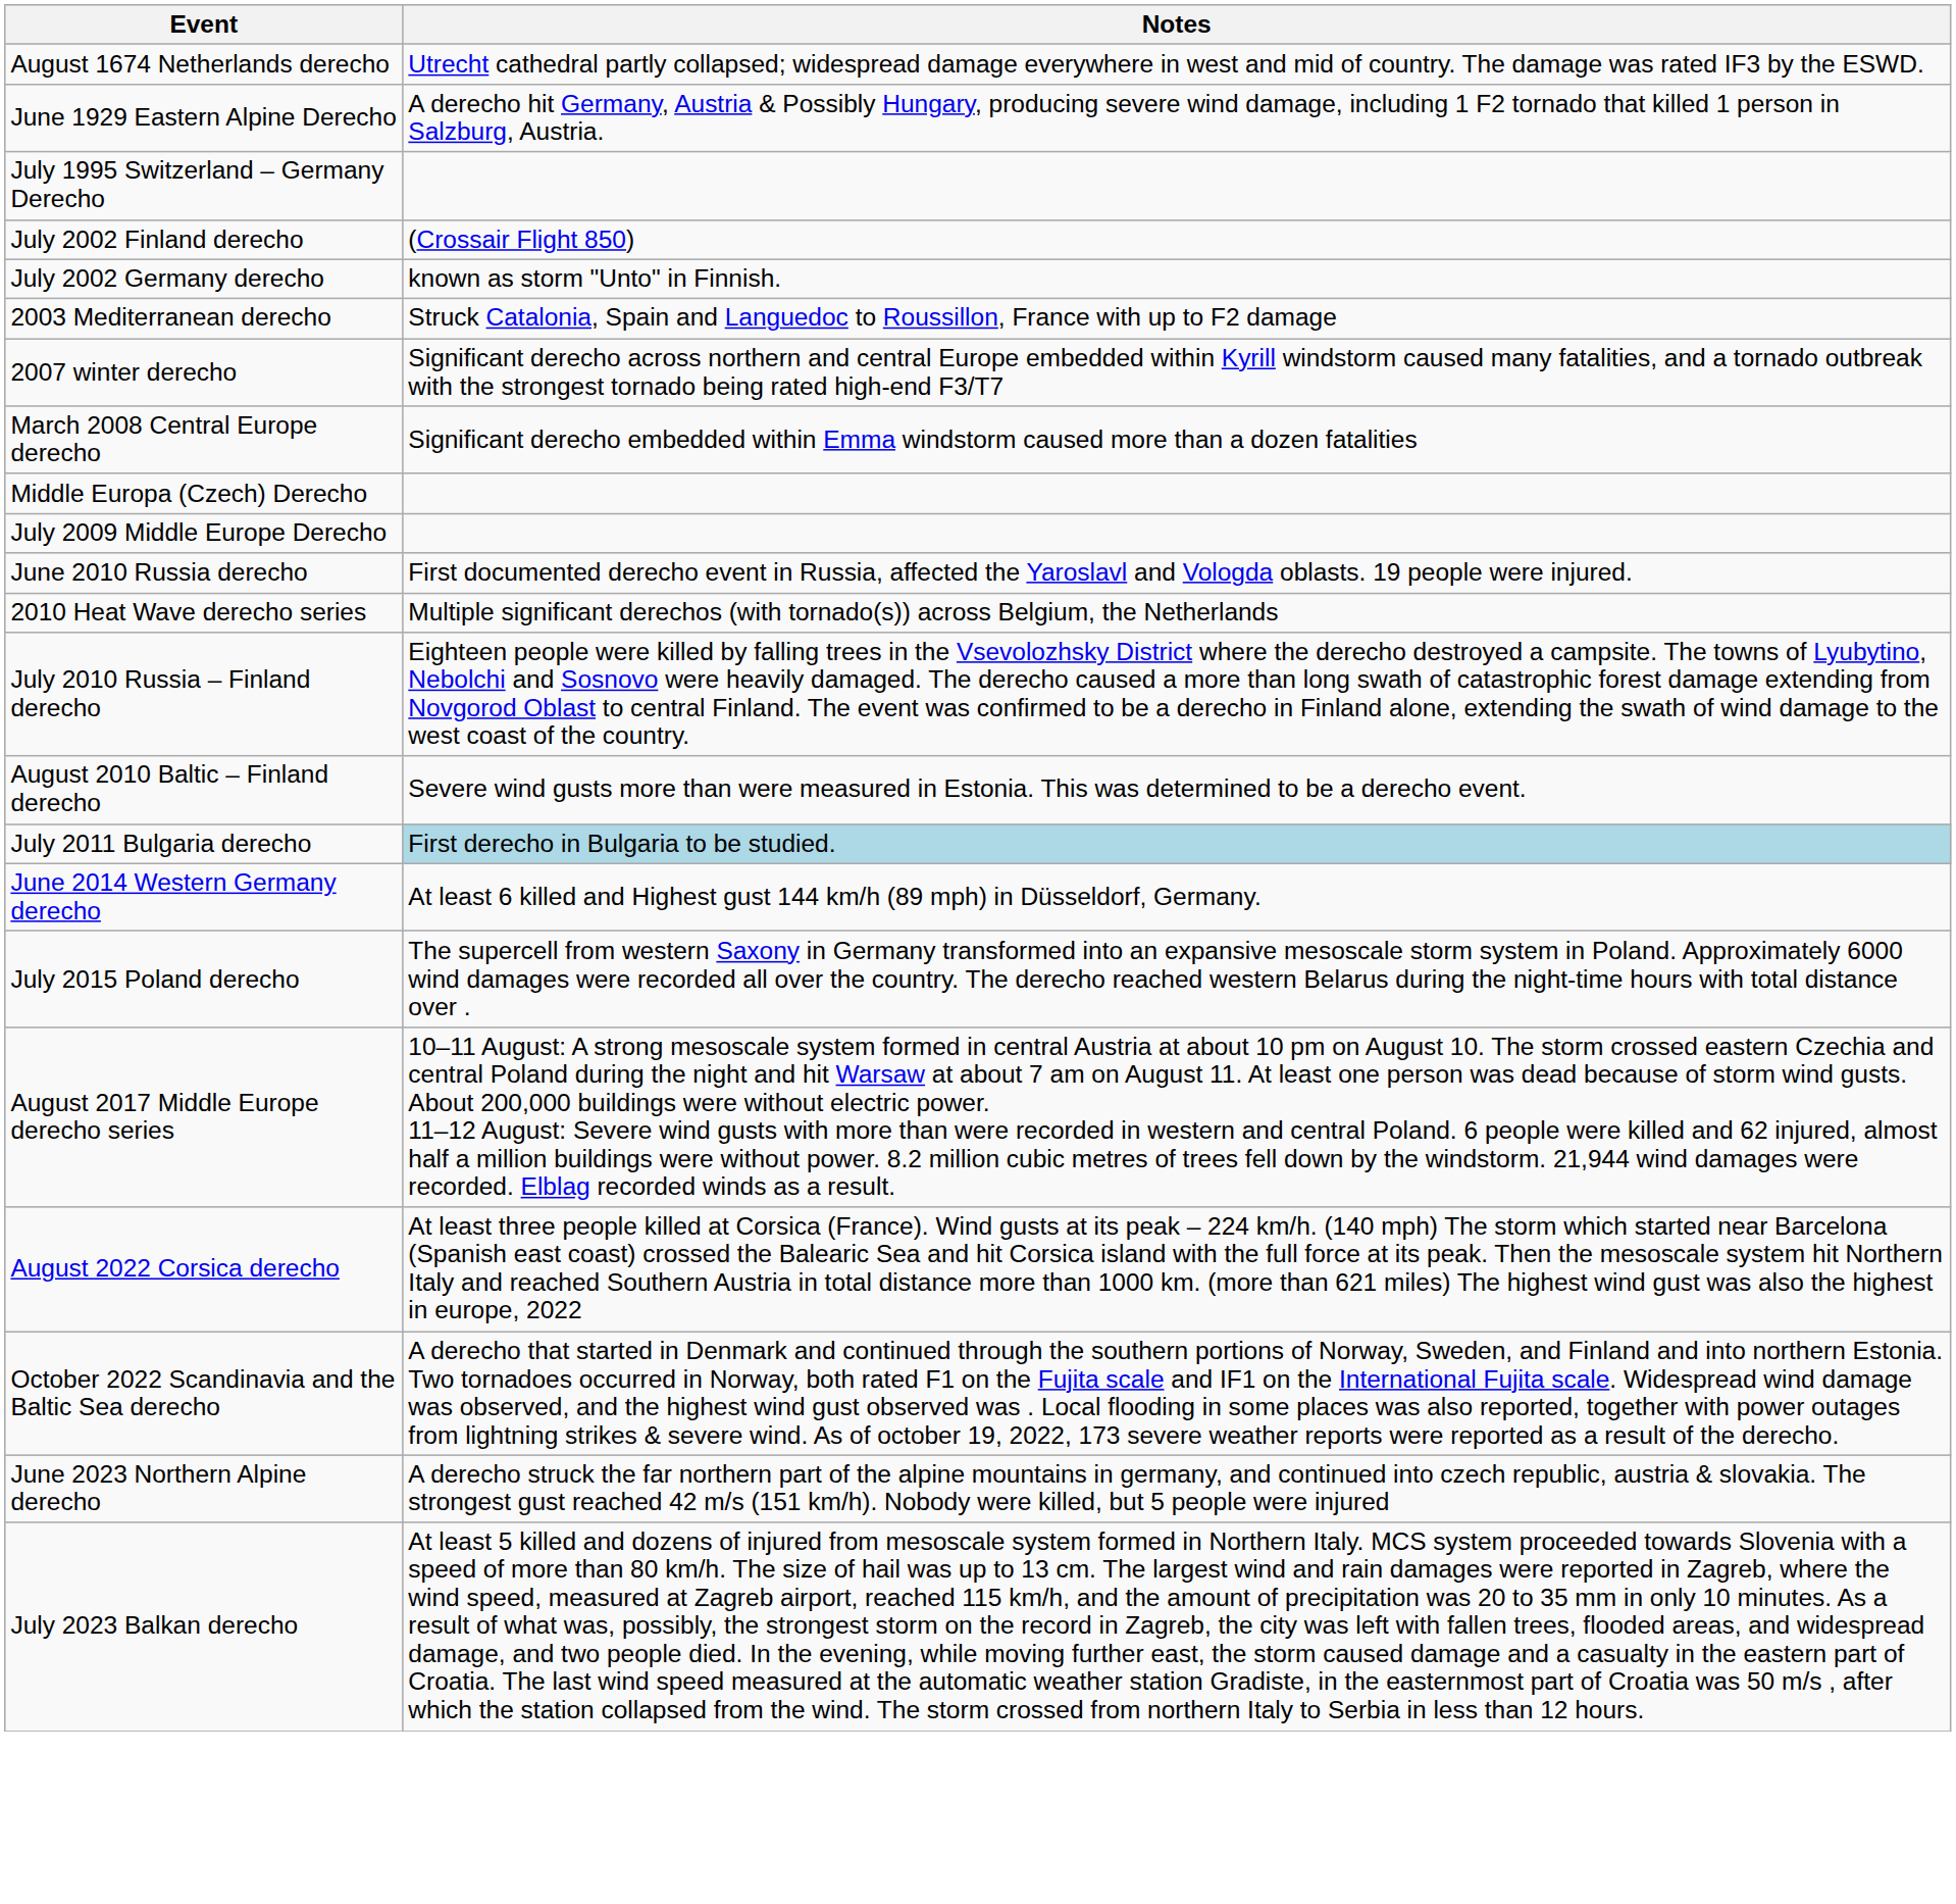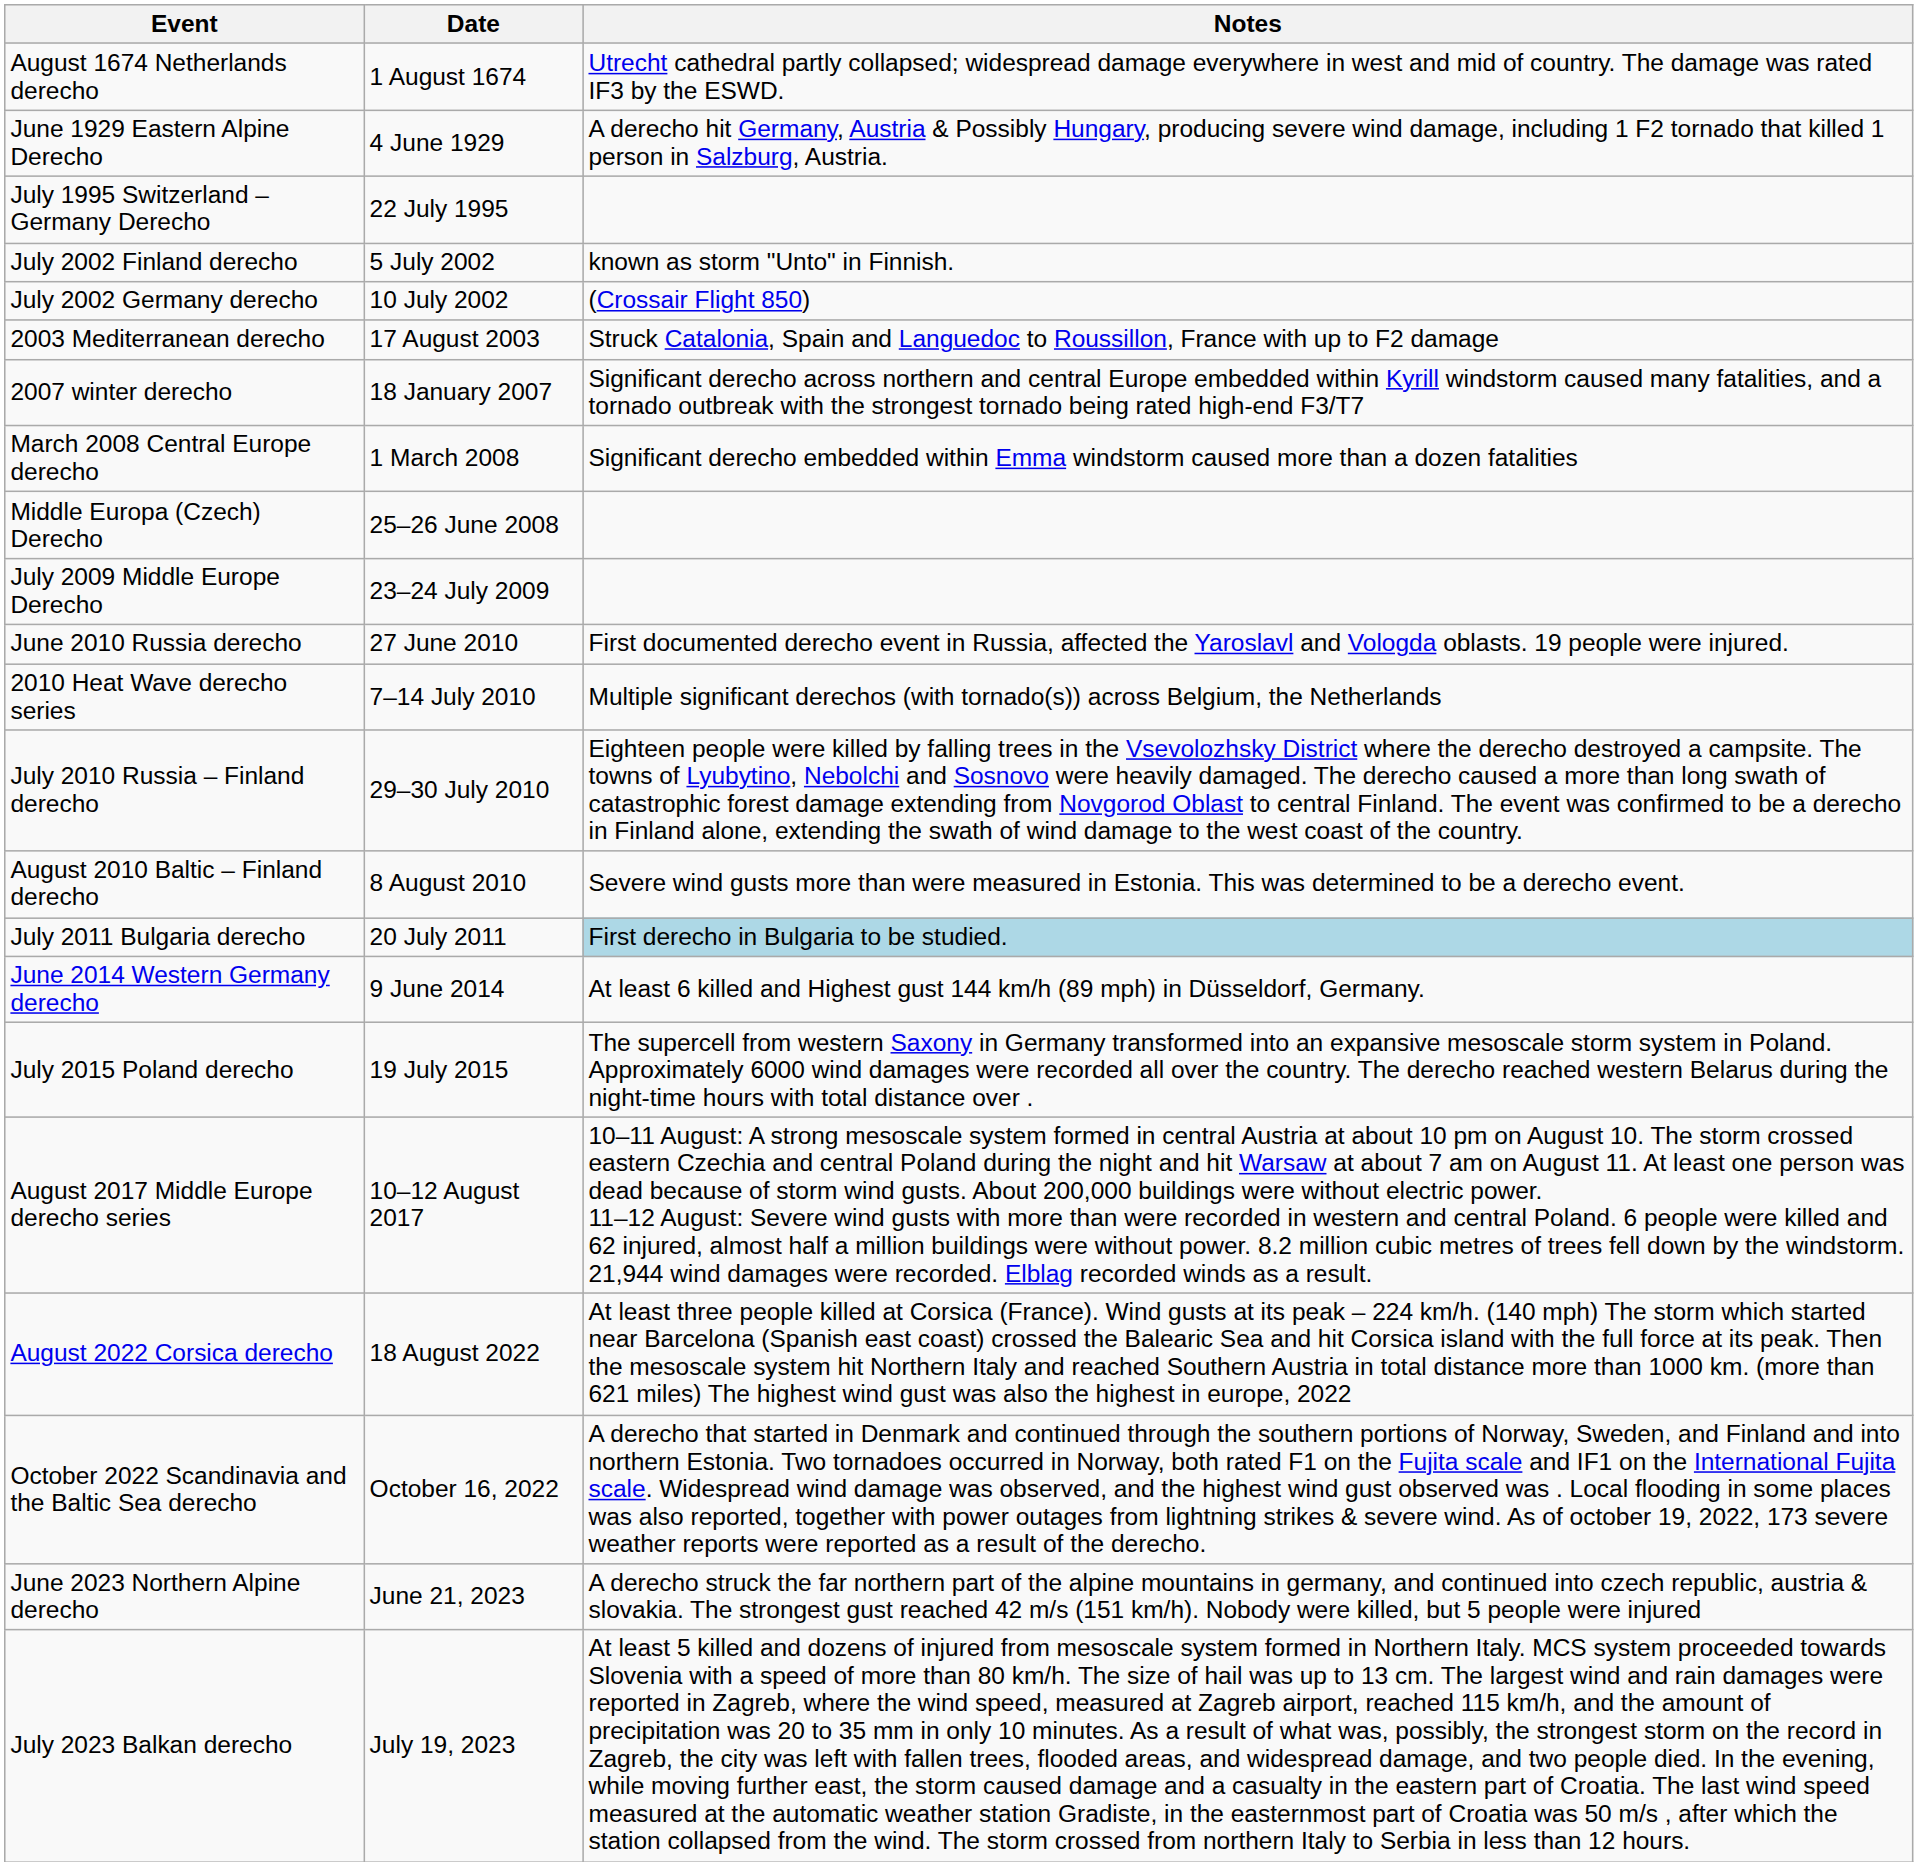+ column: Date | 1 August 1674 | 4 June 1929 | 22 July 1995 | 5 July 2002 | 10 July 2002 | 17 August 2003 | 18 January 2007 | 1 March 2008 | 25–26 June 2008 | 23–24 July 2009 | 27 June 2010 | 7–14 July 2010 | 29–30 July 2010 | 8 August 2010 | 20 July 2011 | 9 June 2014 | 19 July 2015 | 10–12 August 2017 | 18 August 2022 | October 16, 2022 | June 21, 2023 | July 19, 2023
July 2002 Finland derecho | Notes: (Crossair Flight 850) -> known as storm "Unto" in Finnish.
July 2002 Germany derecho | Notes: known as storm "Unto" in Finnish. -> (Crossair Flight 850)
